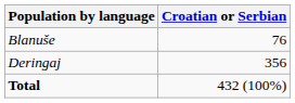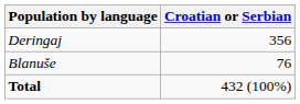rows swapped: Blanuše <-> Deringaj
